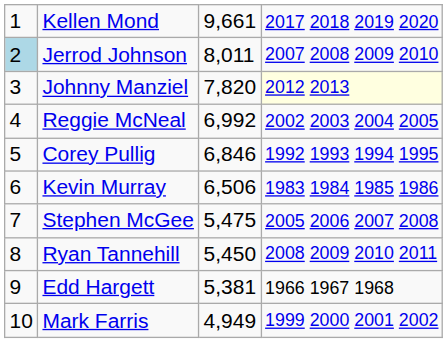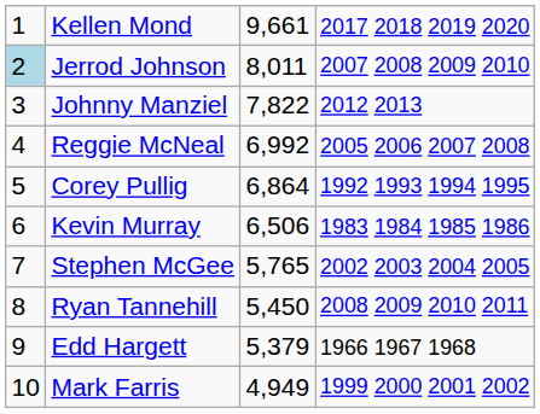Johnny Manziel | column 3: 7,820 -> 7,822
Johnny Manziel | column 4: lightyellow background -> no background
Reggie McNeal | column 4: 2002 2003 2004 2005 -> 2005 2006 2007 2008
Corey Pullig | column 3: 6,846 -> 6,864
Stephen McGee | column 3: 5,475 -> 5,765
Stephen McGee | column 4: 2005 2006 2007 2008 -> 2002 2003 2004 2005
Edd Hargett | column 3: 5,381 -> 5,379
